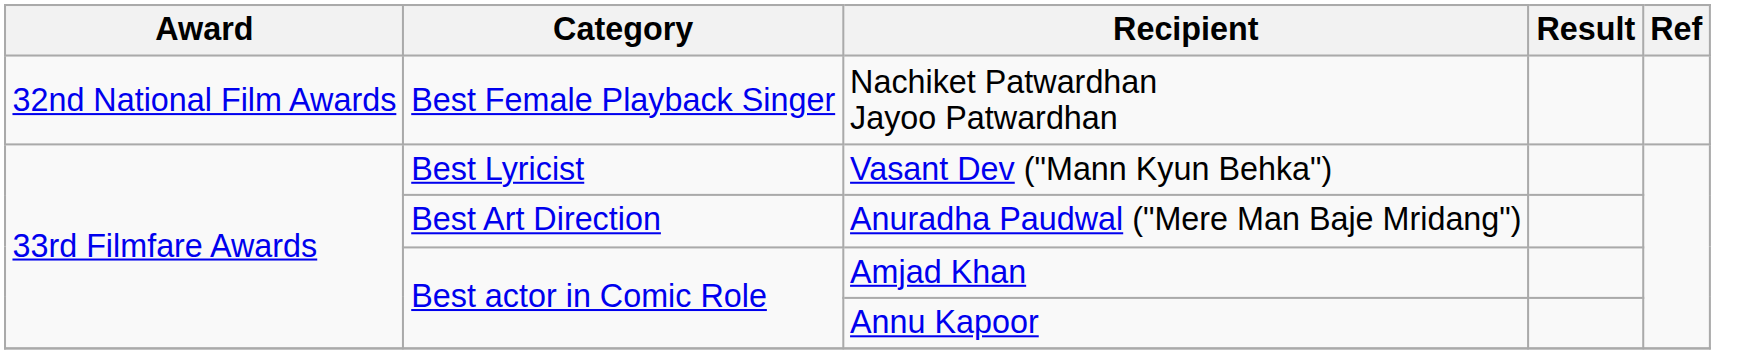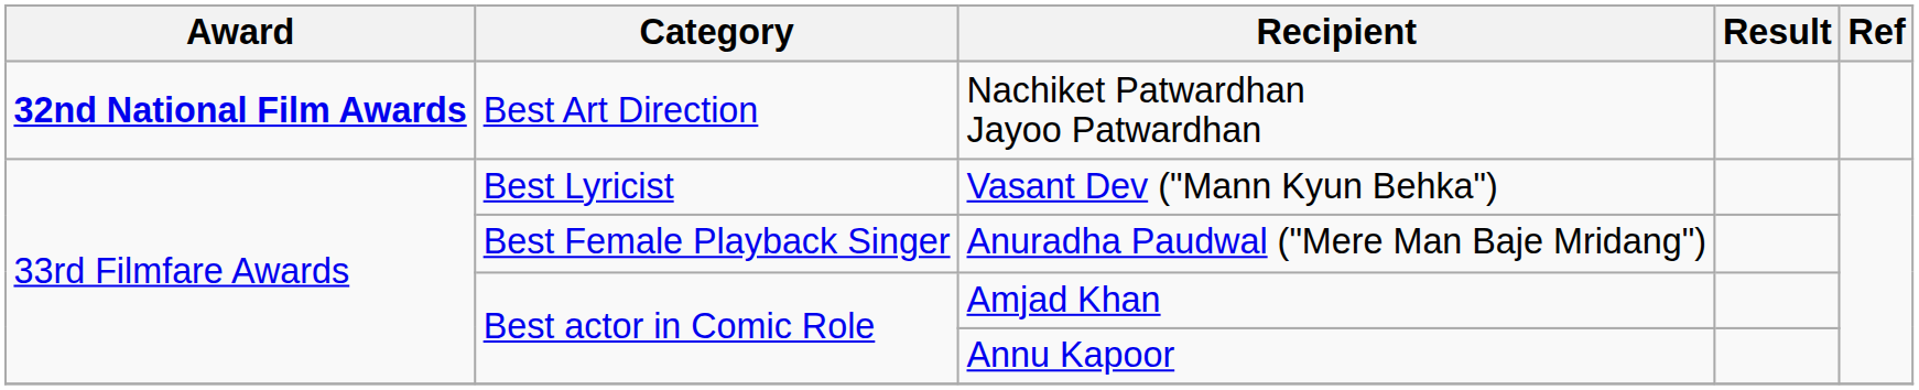Nachiket Patwardhan Jayoo Patwardhan | Award: normal -> bold
Nachiket Patwardhan Jayoo Patwardhan | Category: Best Female Playback Singer -> Best Art Direction
Anuradha Paudwal ("Mere Man Baje Mridang") | Category: Best Art Direction -> Best Female Playback Singer
